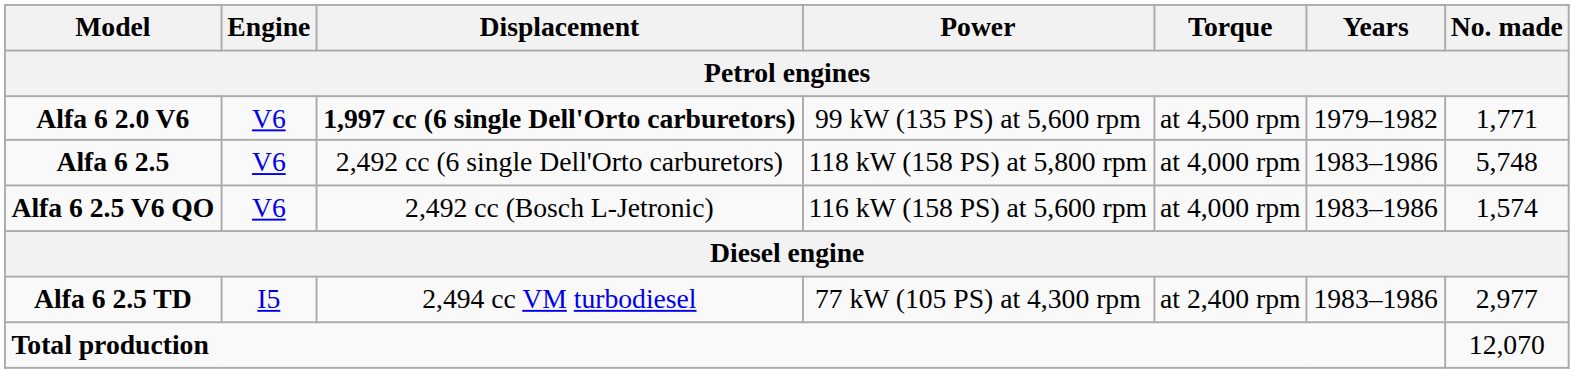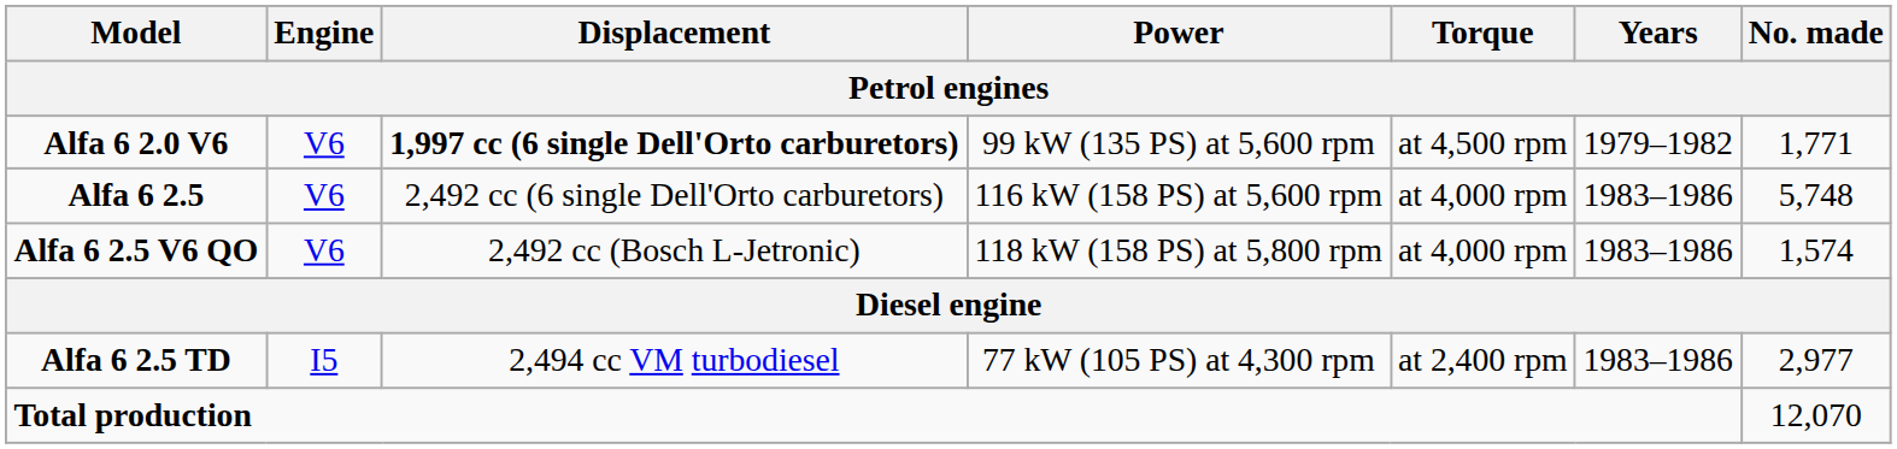Alfa 6 2.5 | Power: 118 kW (158 PS) at 5,800 rpm -> 116 kW (158 PS) at 5,600 rpm
Alfa 6 2.5 V6 QO | Power: 116 kW (158 PS) at 5,600 rpm -> 118 kW (158 PS) at 5,800 rpm
